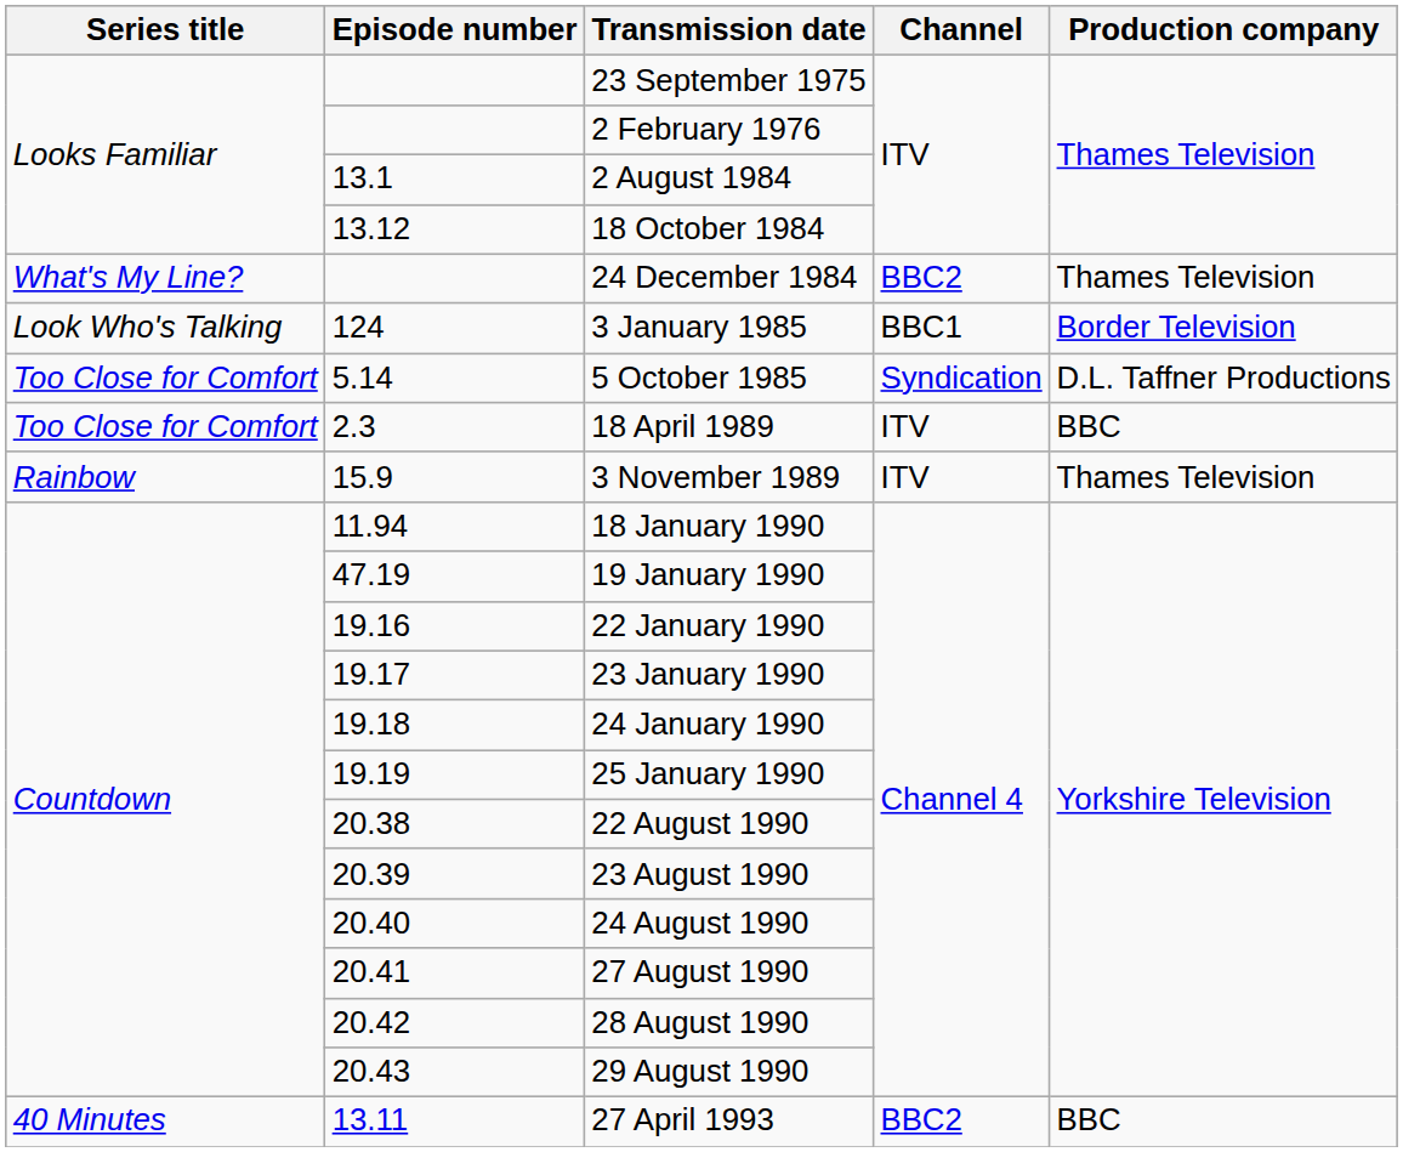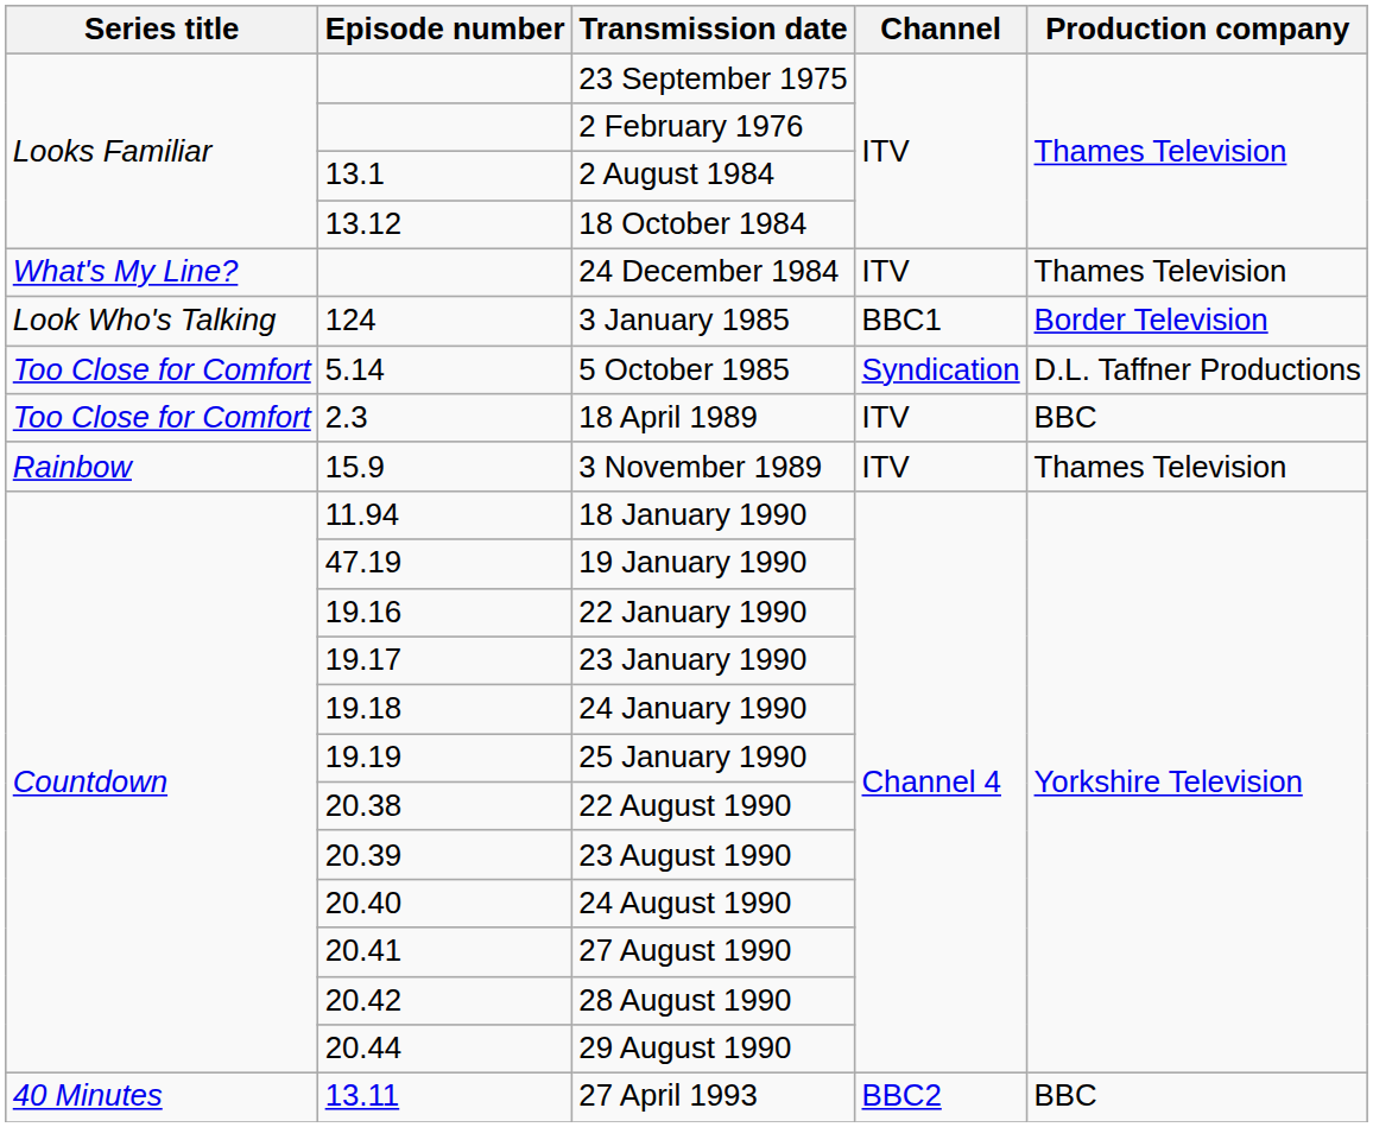24 December 1984 | Channel: BBC2 -> ITV
29 August 1990 | Episode number: 20.43 -> 20.44
